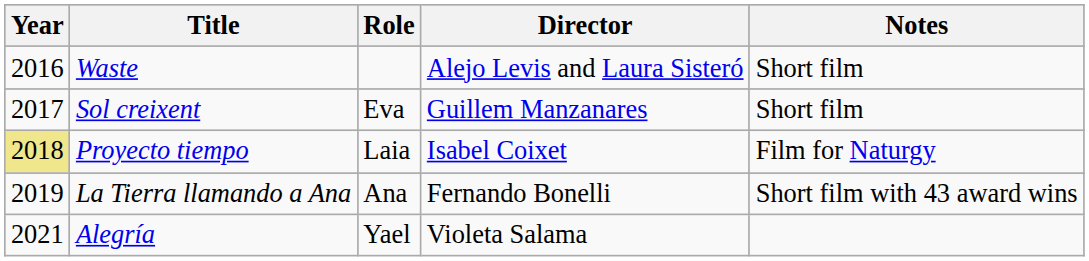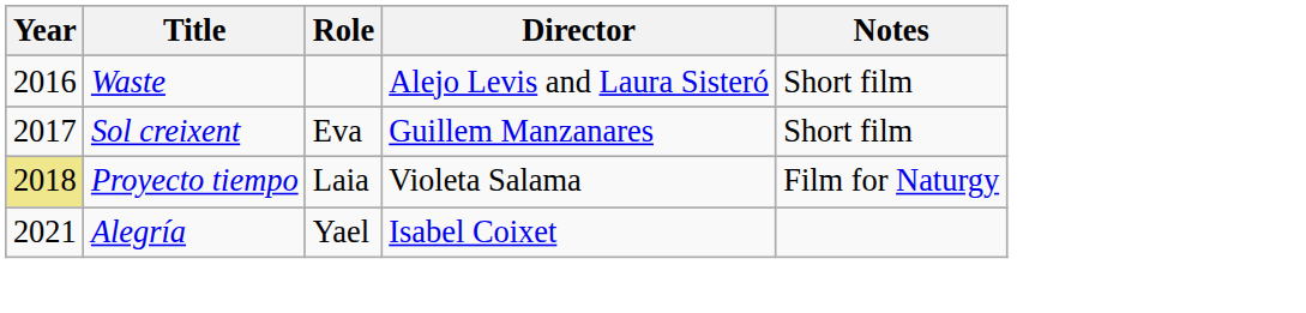Proyecto tiempo | Director: Isabel Coixet -> Violeta Salama
- row: 2019 | La Tierra llamando a Ana | Ana | Fernando Bonelli | Short film with 43 award wins
Alegría | Director: Violeta Salama -> Isabel Coixet
